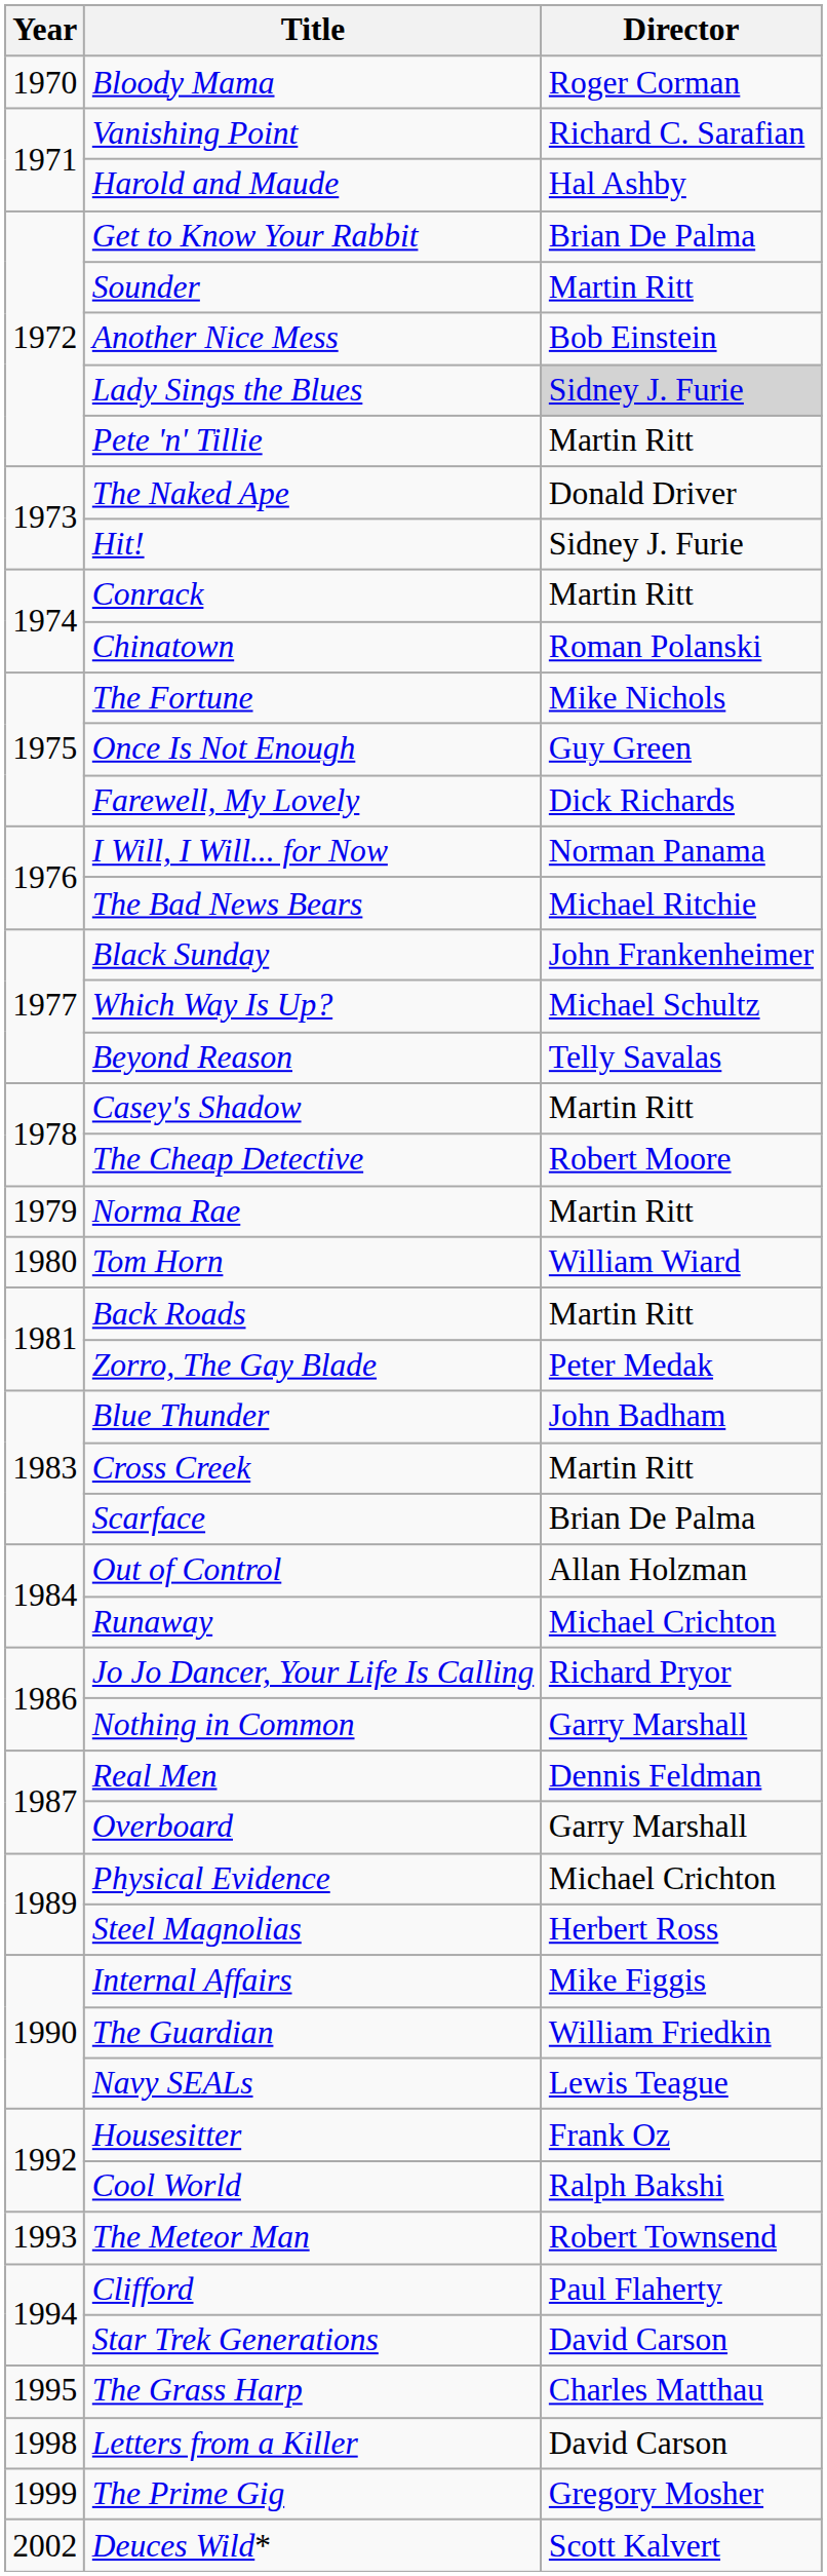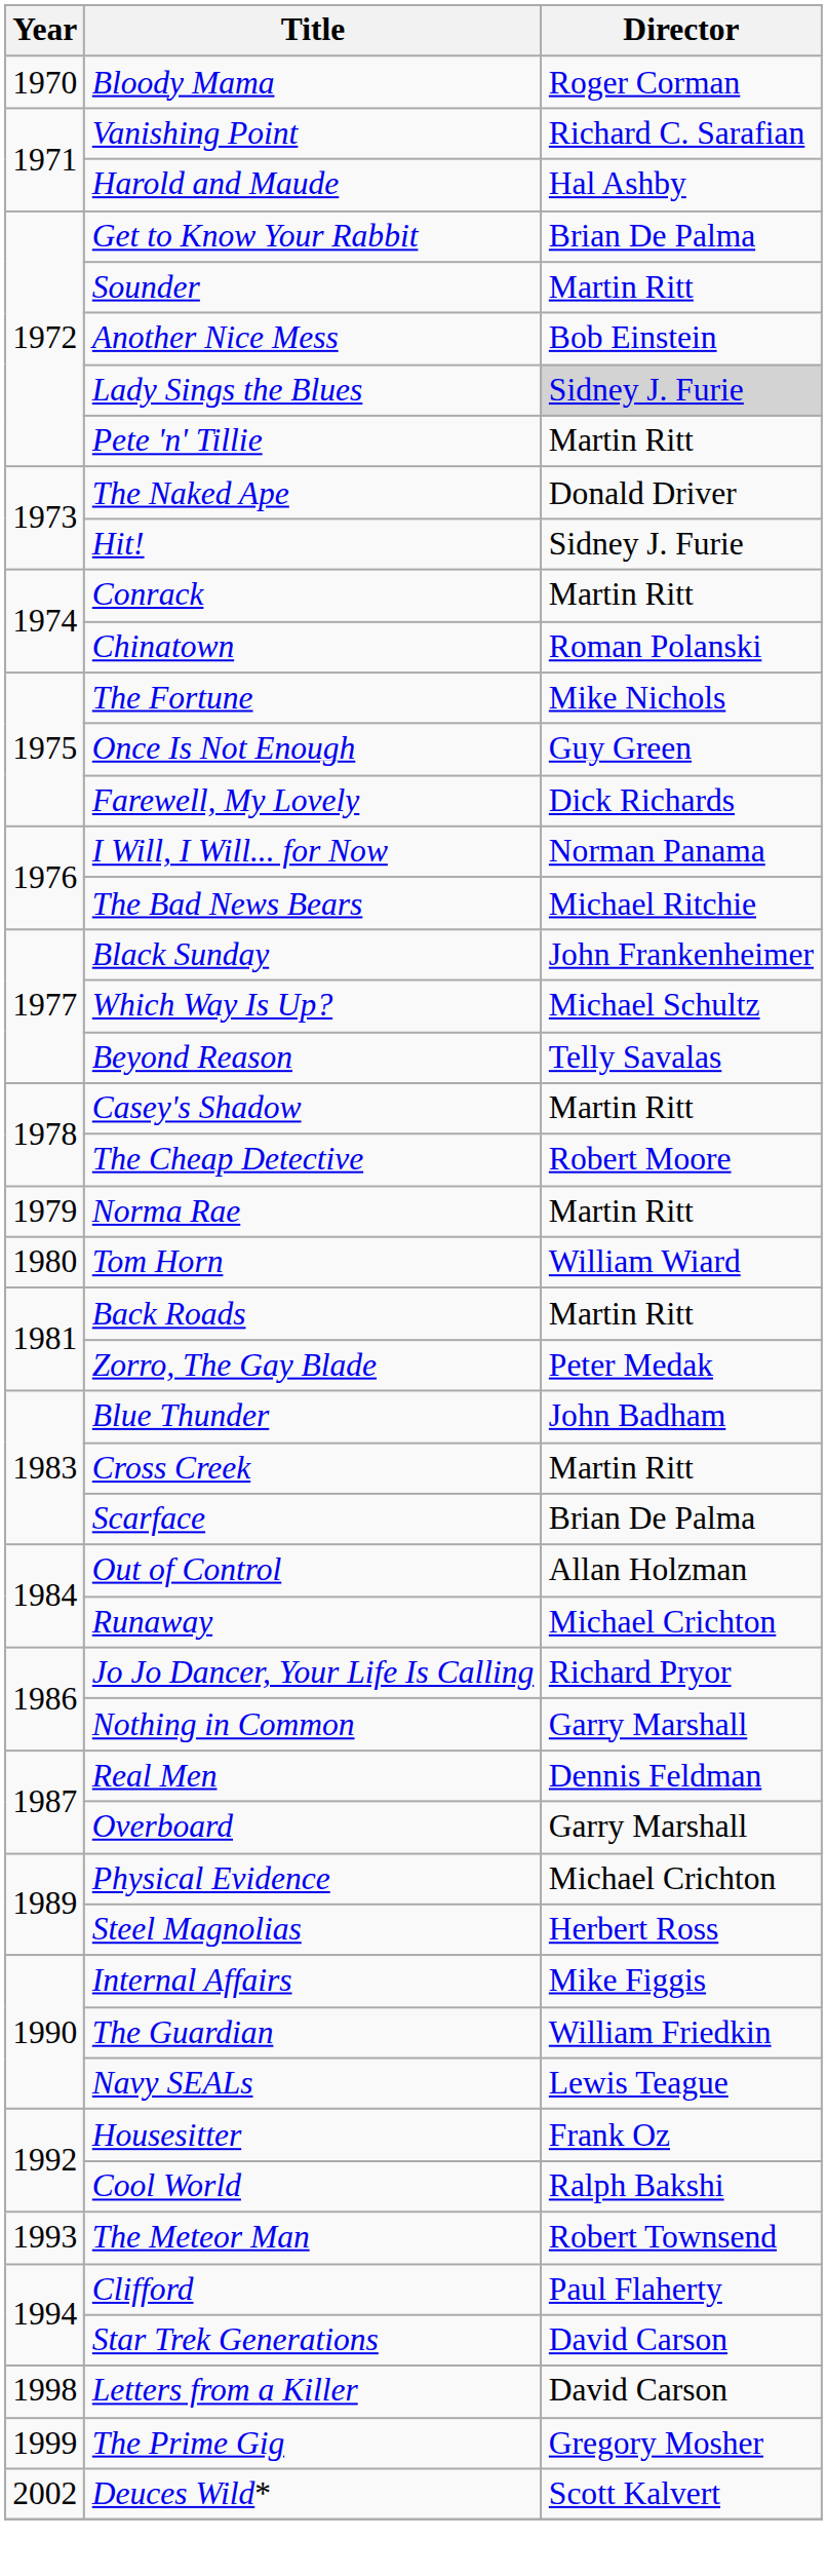- row: 1995 | The Grass Harp | Charles Matthau
